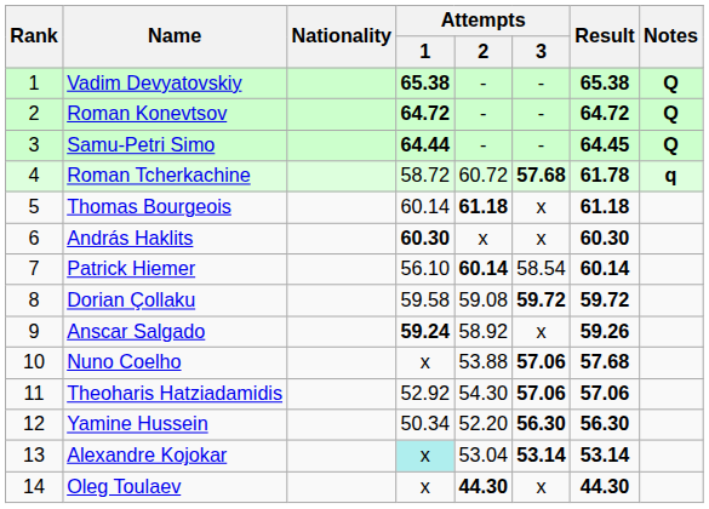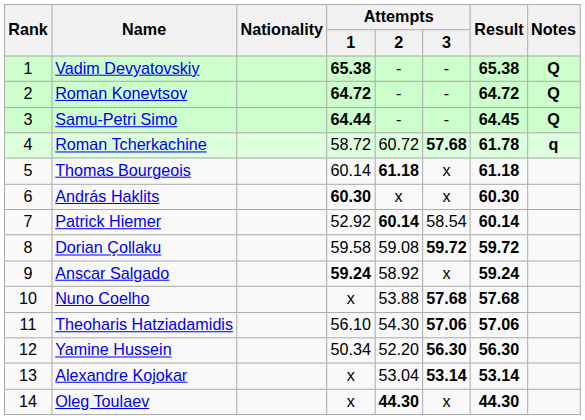Patrick Hiemer | Attempts / 1: 56.10 -> 52.92
Anscar Salgado | Result: 59.26 -> 59.24
Nuno Coelho | Attempts / 3: 57.06 -> 57.68
Theoharis Hatziadamidis | Attempts / 1: 52.92 -> 56.10
Alexandre Kojokar | Attempts / 1: paleturquoise background -> no background
